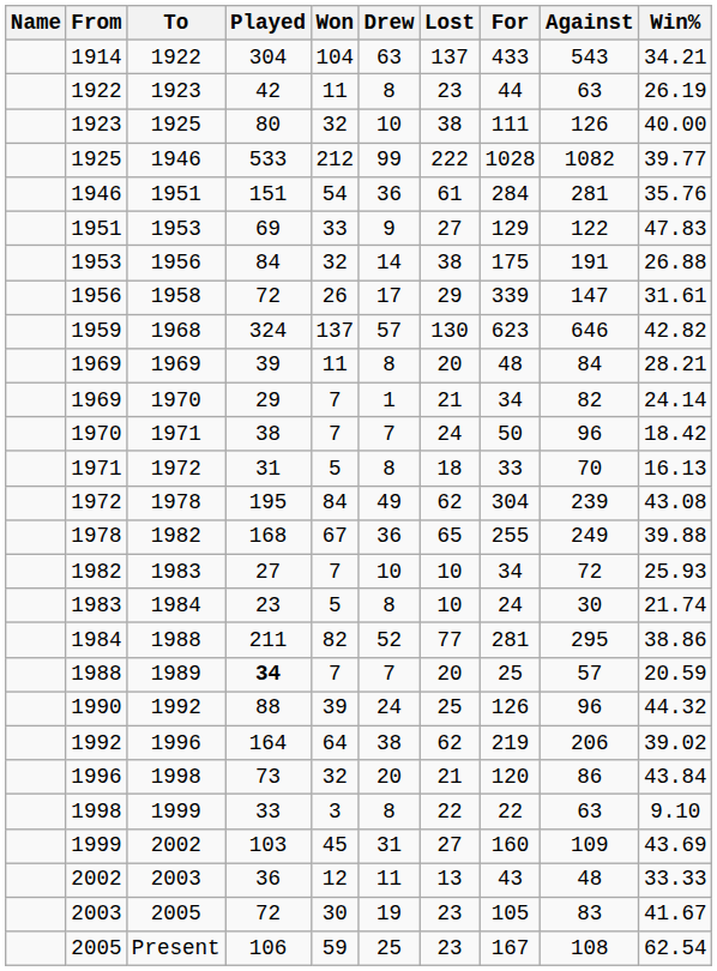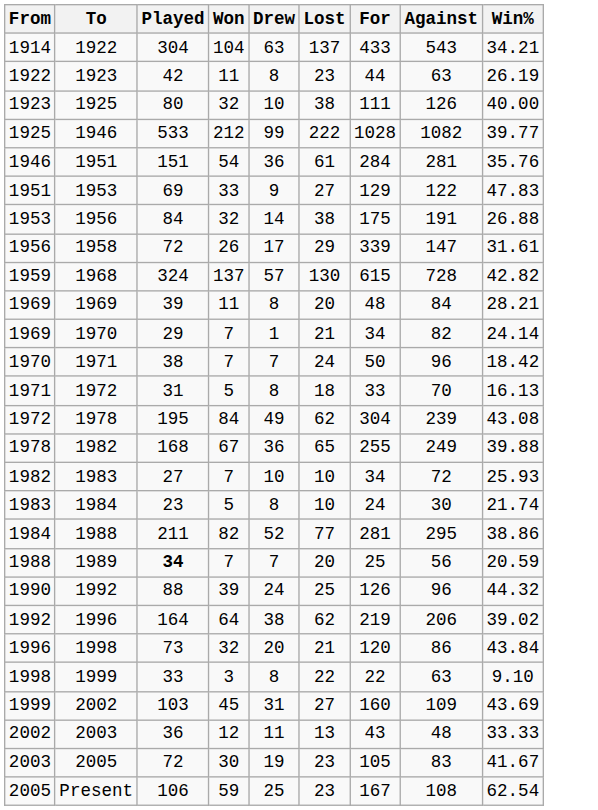- column: Name
1968 | For: 623 -> 615
1968 | Against: 646 -> 728
1989 | Against: 57 -> 56
